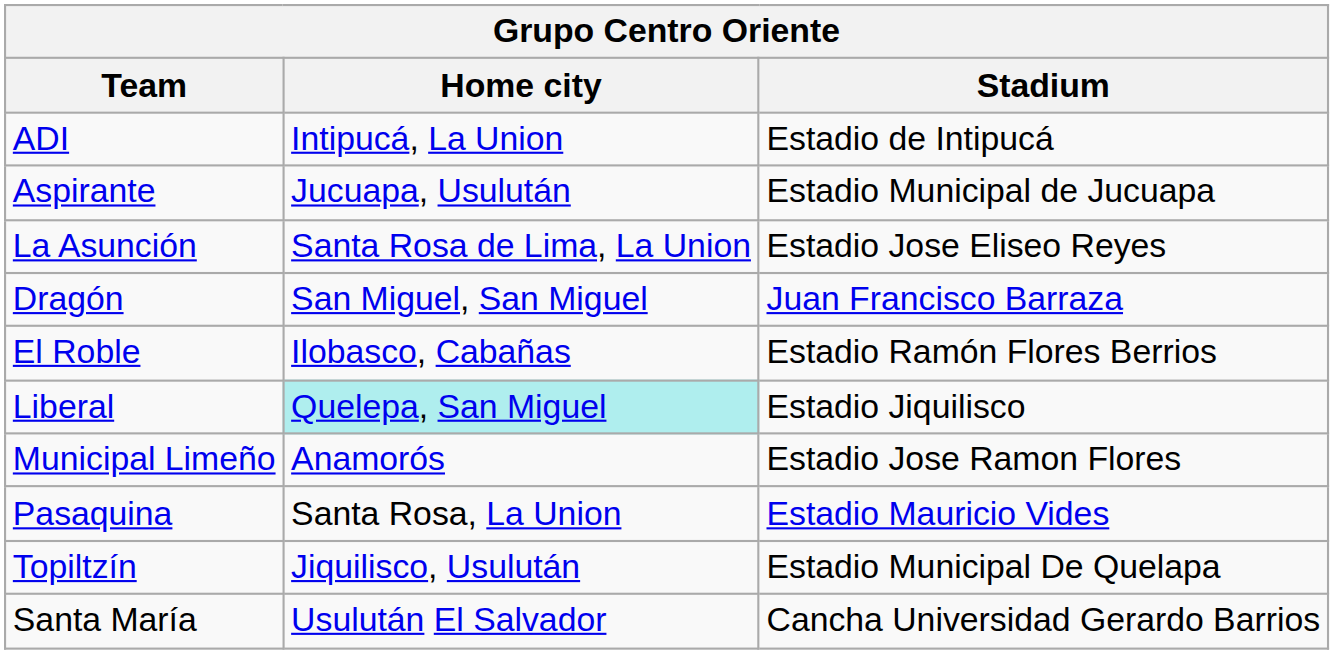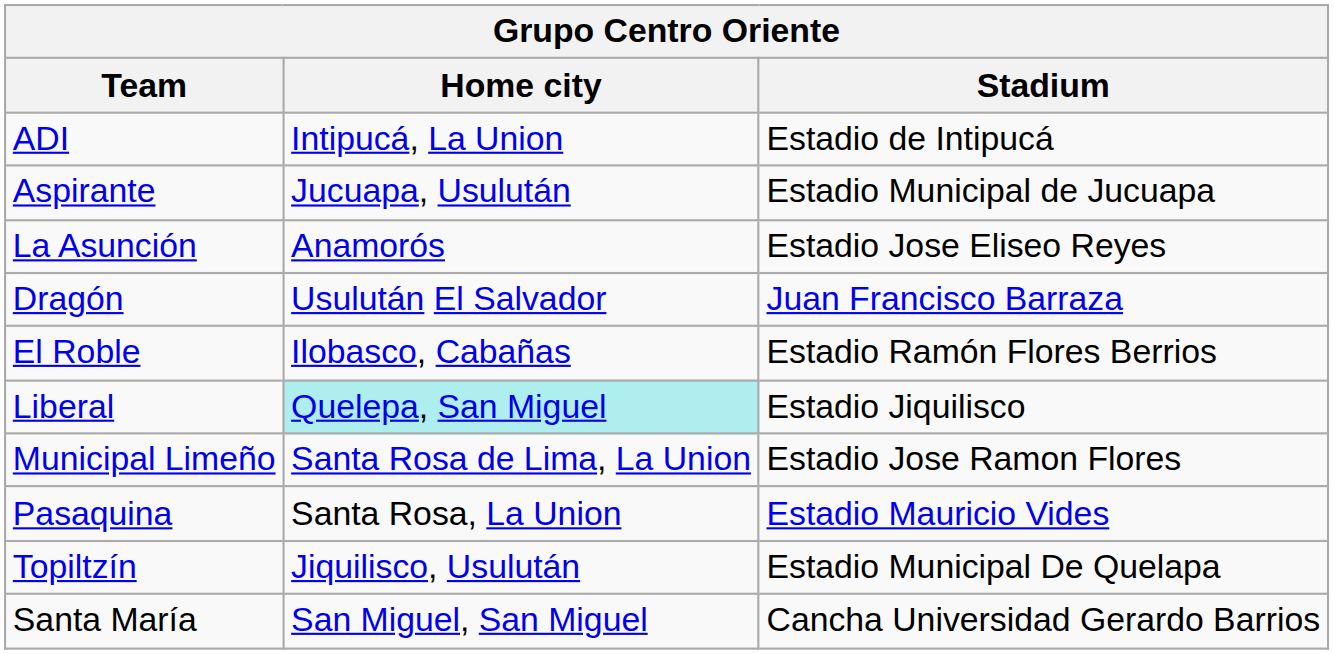La Asunción | Home city: Santa Rosa de Lima, La Union -> Anamorós
Dragón | Home city: San Miguel, San Miguel -> Usulután El Salvador
Municipal Limeño | Home city: Anamorós -> Santa Rosa de Lima, La Union
Santa María | Home city: Usulután El Salvador -> San Miguel, San Miguel
